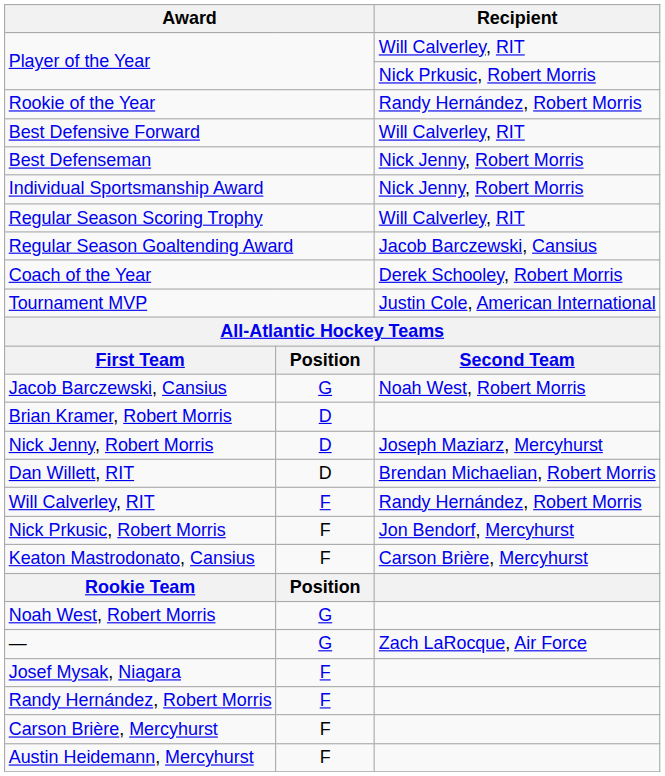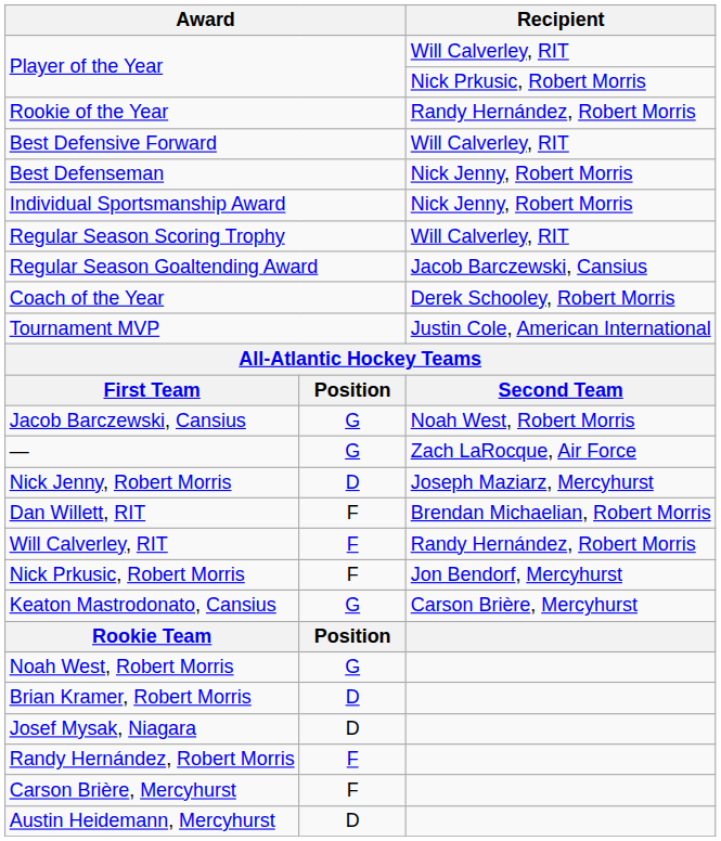rows swapped: — <-> Brian Kramer, Robert Morris
Dan Willett, RIT | column 2: D -> F
Keaton Mastrodonato, Cansius | column 2: F -> G
Josef Mysak, Niagara | column 2: F -> D
Austin Heidemann, Mercyhurst | column 2: F -> D
